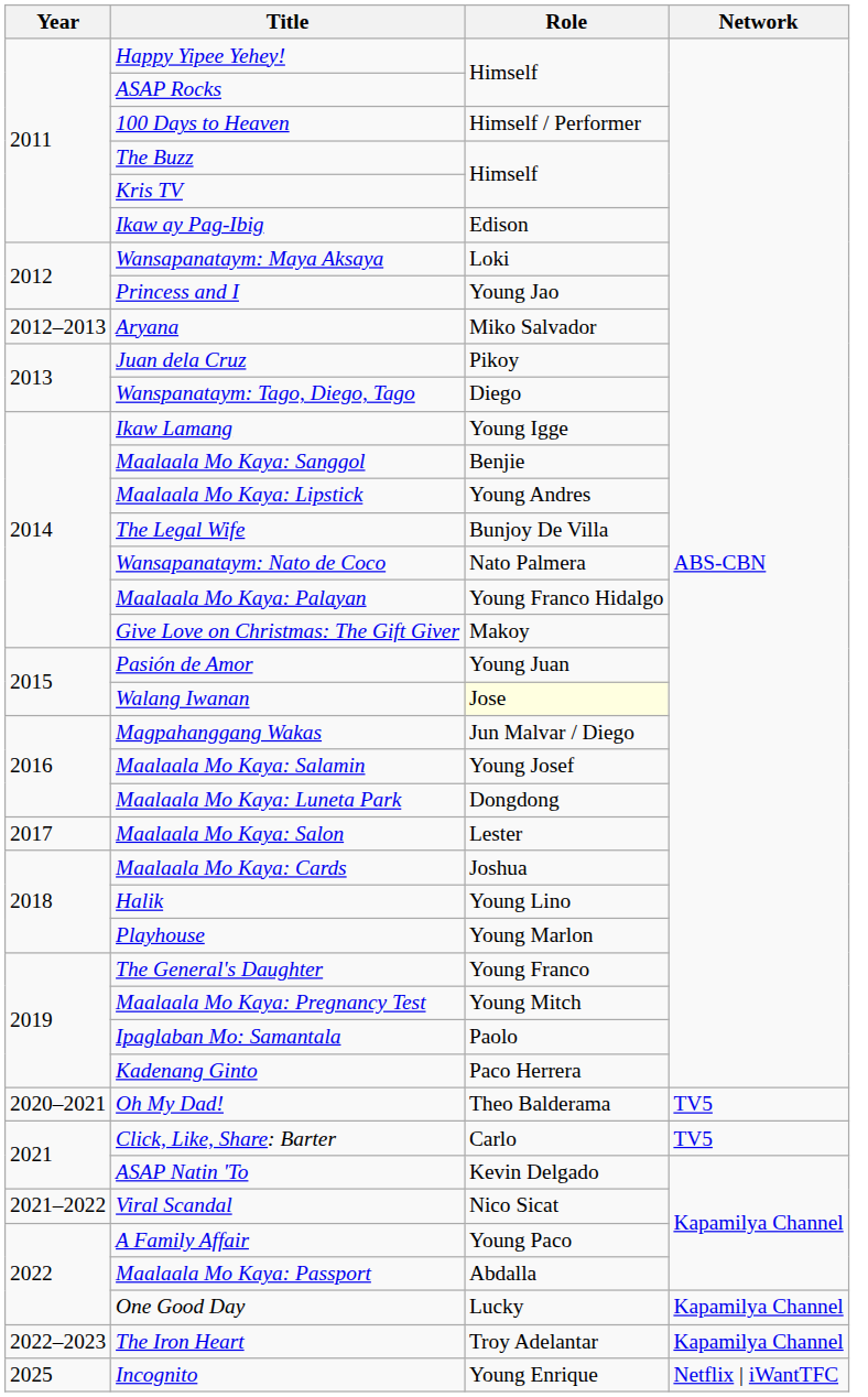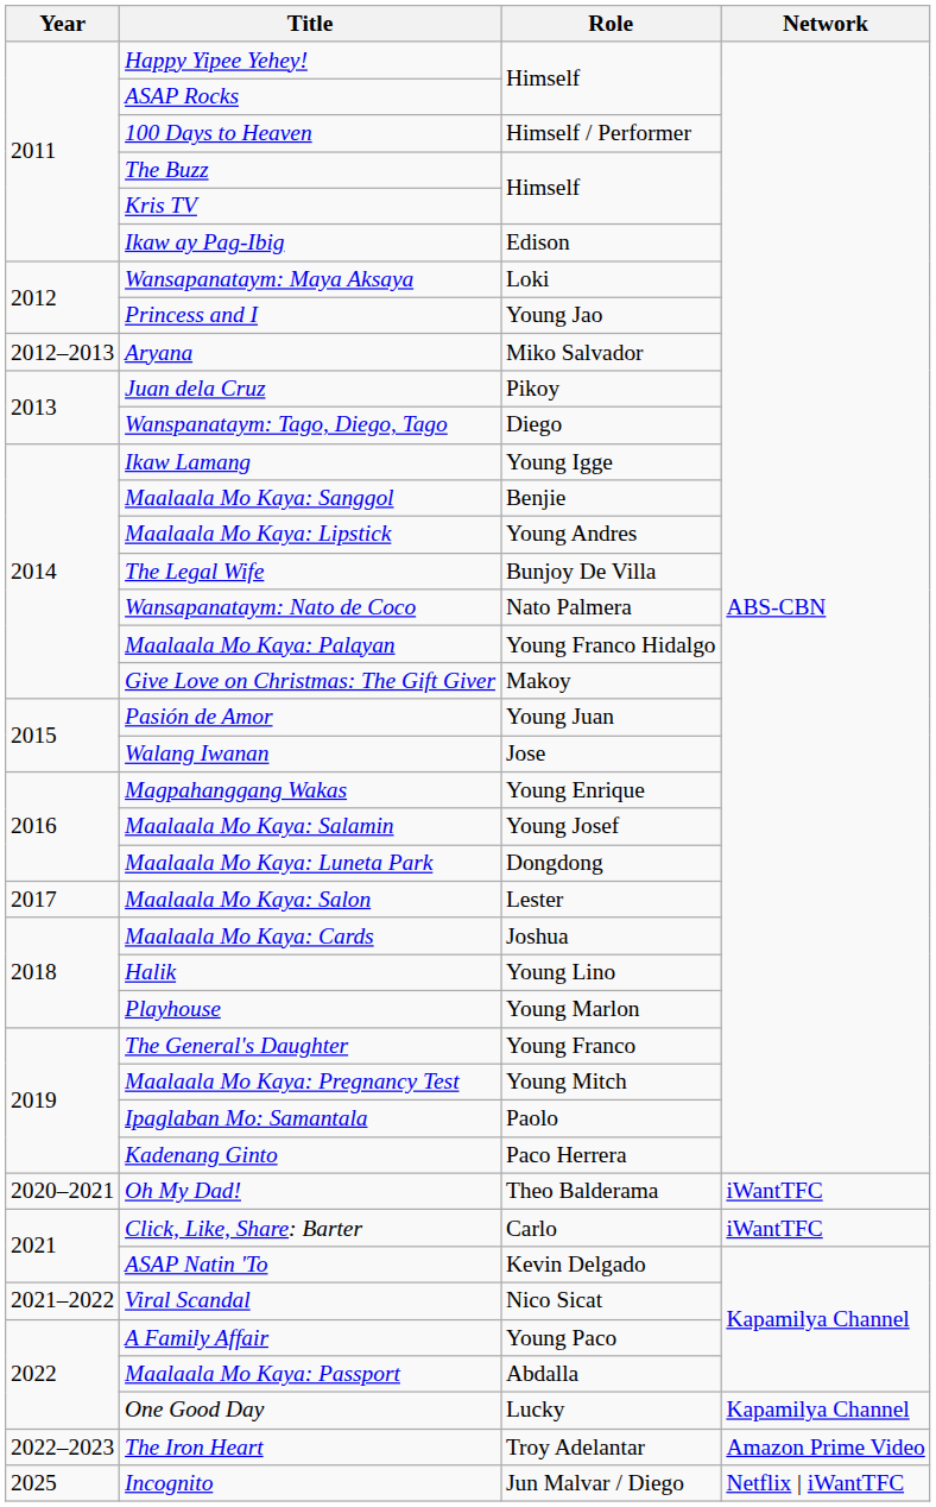Walang Iwanan | Role: lightyellow background -> no background
Magpahanggang Wakas | Role: Jun Malvar / Diego -> Young Enrique
Oh My Dad! | Network: TV5 -> iWantTFC
Click, Like, Share: Barter | Network: TV5 -> iWantTFC
The Iron Heart | Network: Kapamilya Channel -> Amazon Prime Video
Incognito | Role: Young Enrique -> Jun Malvar / Diego
